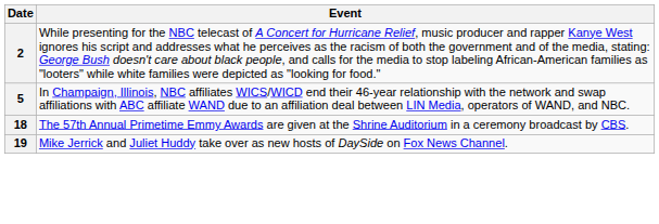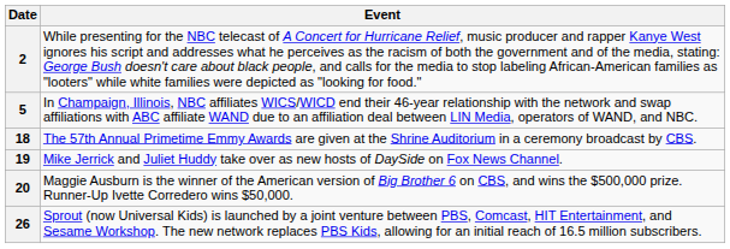+ row: 20 | Maggie Ausburn is the winner of the American version of Big Brother 6 on CBS, and wins the $500,000 prize. Runner-Up Ivette Corredero wins $50,000.
+ row: 26 | Sprout (now Universal Kids) is launched by a joint venture between PBS, Comcast, HIT Entertainment, and Sesame Workshop. The new network replaces PBS Kids, allowing for an initial reach of 16.5 million subscribers.
